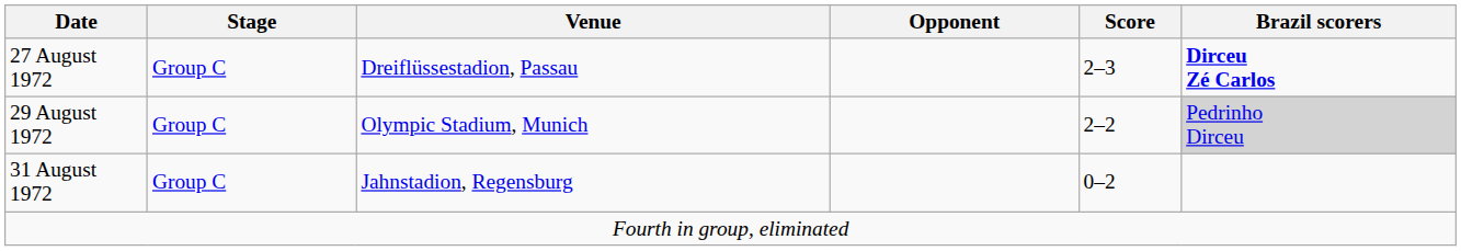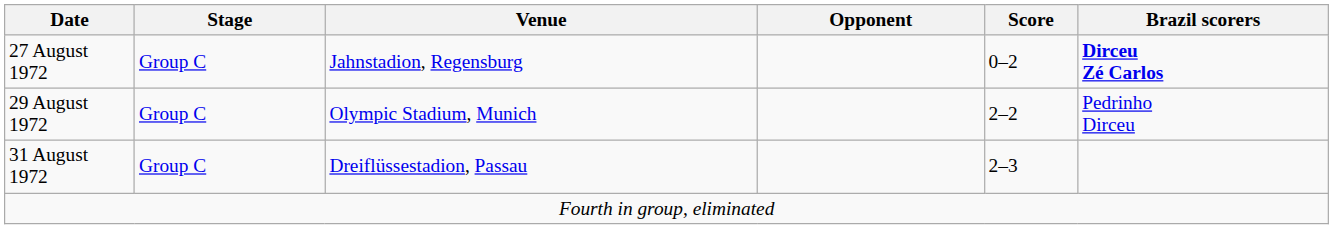27 August 1972 | Venue: Dreiflüssestadion, Passau -> Jahnstadion, Regensburg
27 August 1972 | Score: 2–3 -> 0–2
29 August 1972 | Brazil scorers: lightgrey background -> no background
31 August 1972 | Venue: Jahnstadion, Regensburg -> Dreiflüssestadion, Passau
31 August 1972 | Score: 0–2 -> 2–3
